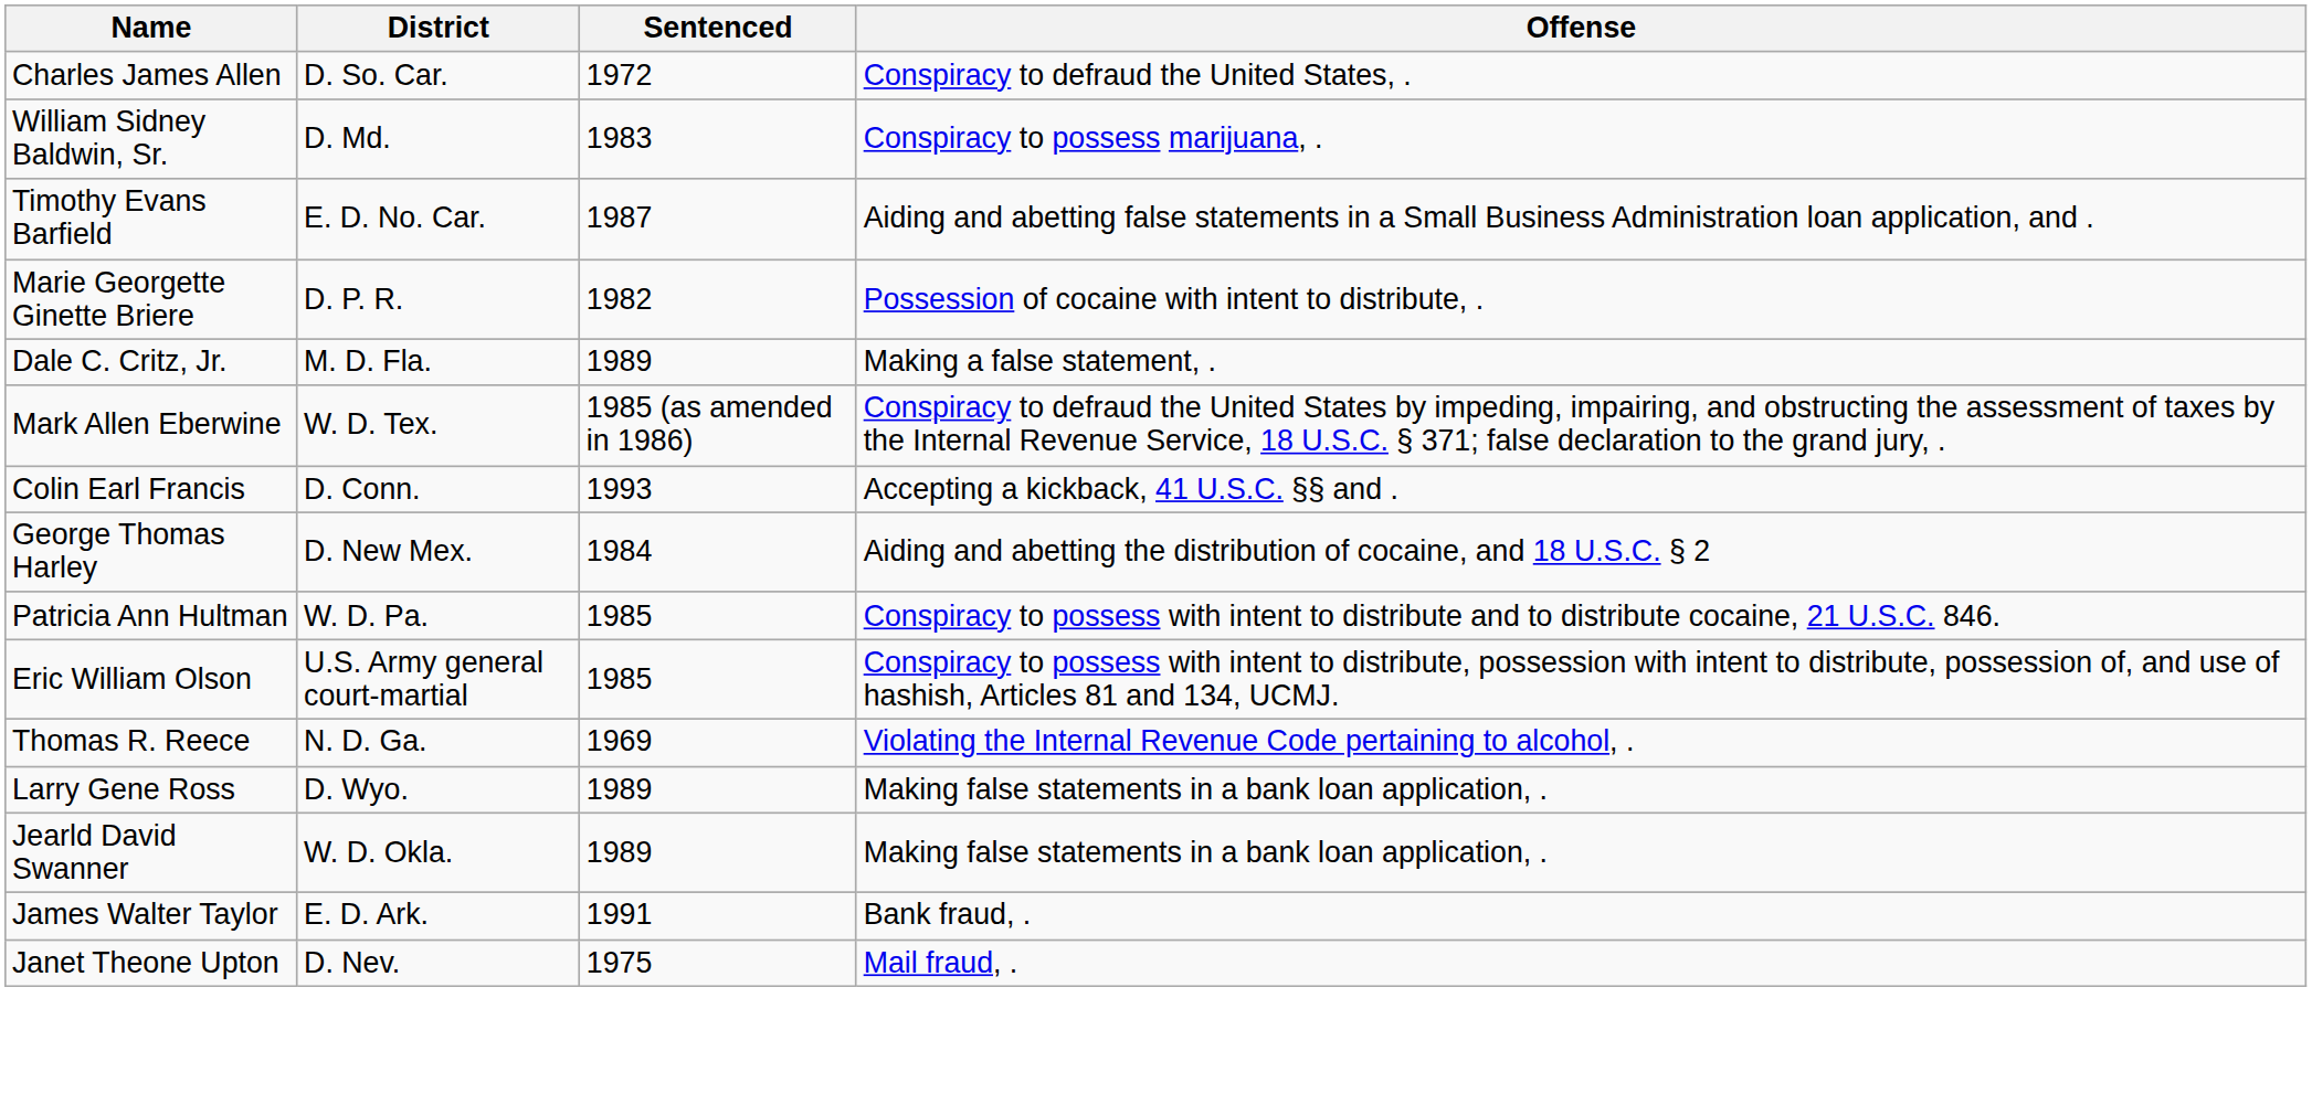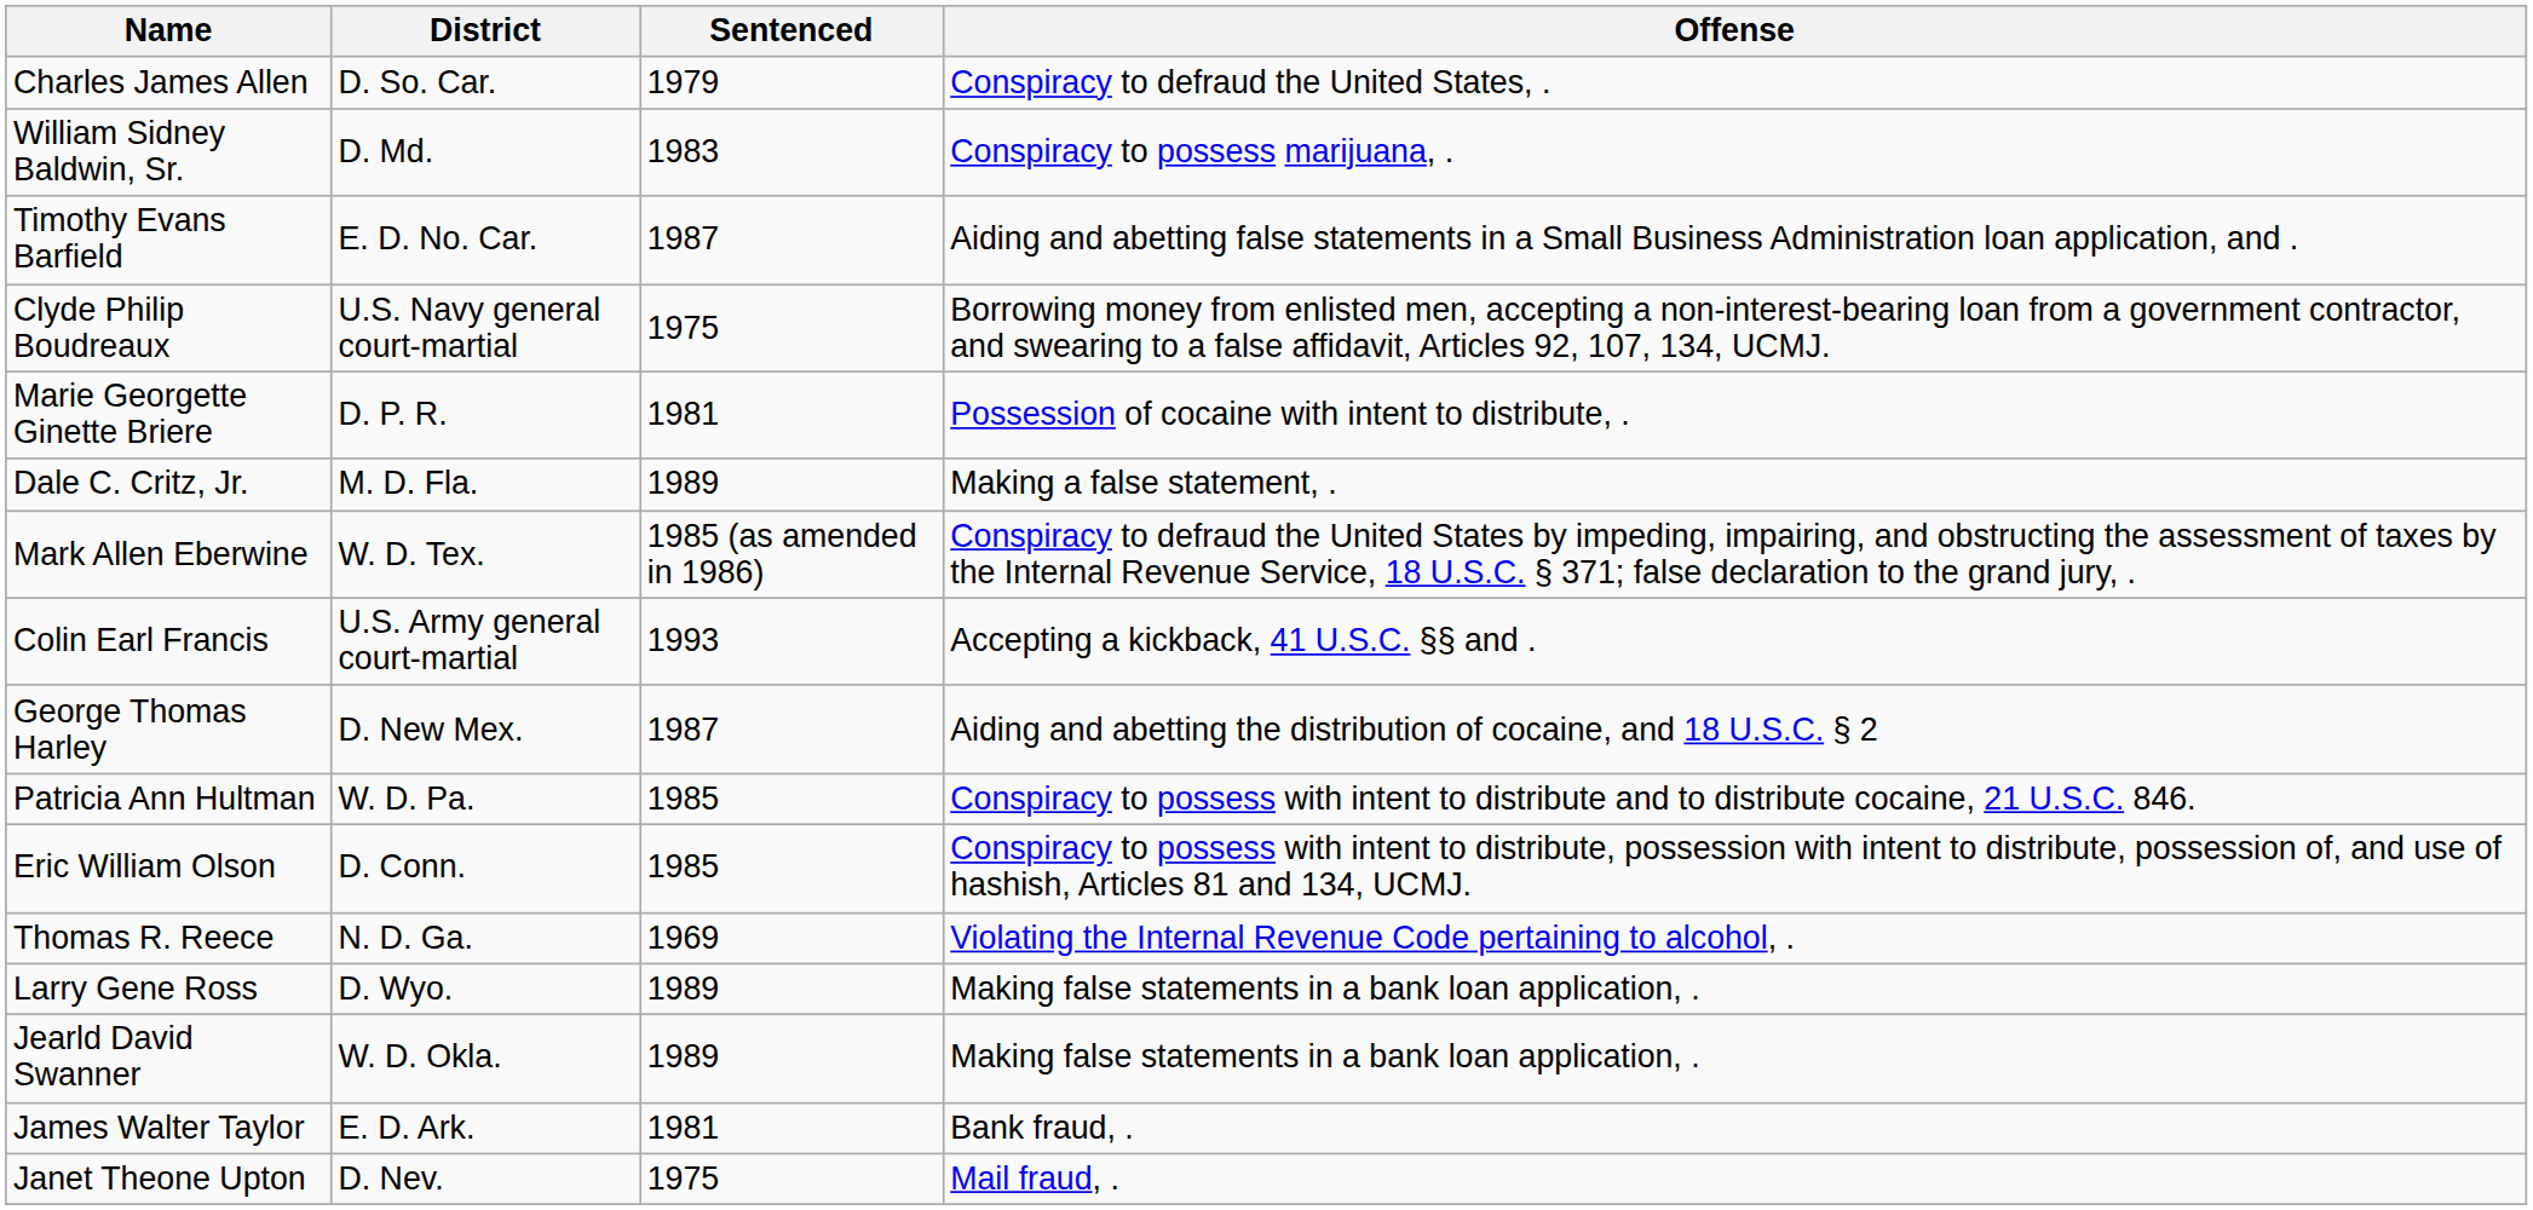Charles James Allen | Sentenced: 1972 -> 1979
+ row: Clyde Philip Boudreaux | U.S. Navy general court-martial | 1975 | Borrowing money from enlisted men, accepting a non-interest-bearing loan from a government contractor, and swearing to a false affidavit, Articles 92, 107, 134, UCMJ.
Marie Georgette Ginette Briere | Sentenced: 1982 -> 1981
Colin Earl Francis | District: D. Conn. -> U.S. Army general court-martial
George Thomas Harley | Sentenced: 1984 -> 1987
Eric William Olson | District: U.S. Army general court-martial -> D. Conn.
James Walter Taylor | Sentenced: 1991 -> 1981
